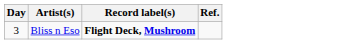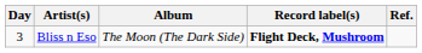+ column: Album | The Moon (The Dark Side)
